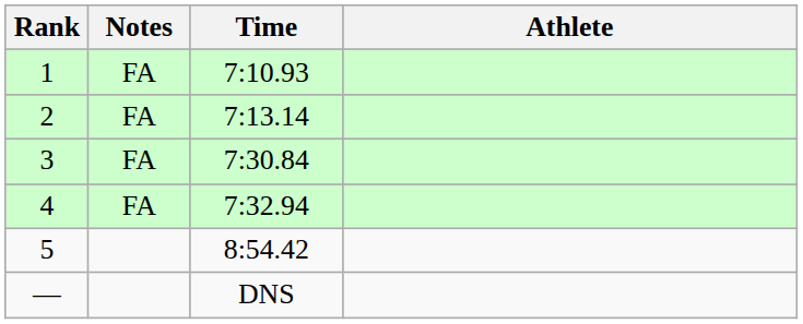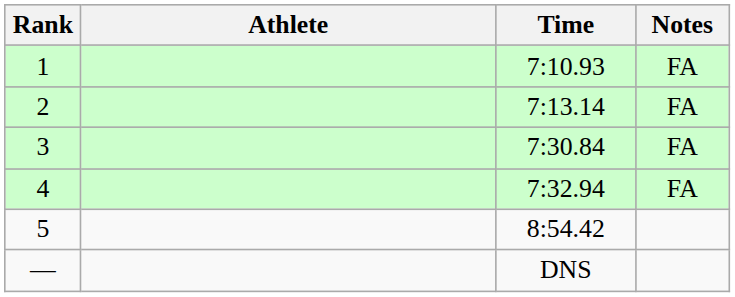columns swapped: Athlete <-> Notes
